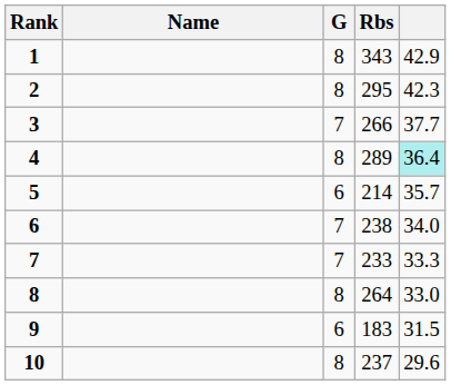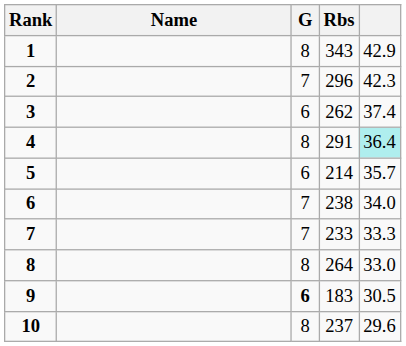2 | G: 8 -> 7
2 | Rbs: 295 -> 296
3 | G: 7 -> 6
3 | Rbs: 266 -> 262
3 | column 5: 37.7 -> 37.4
4 | Rbs: 289 -> 291
9 | G: normal -> bold
9 | column 5: 31.5 -> 30.5
